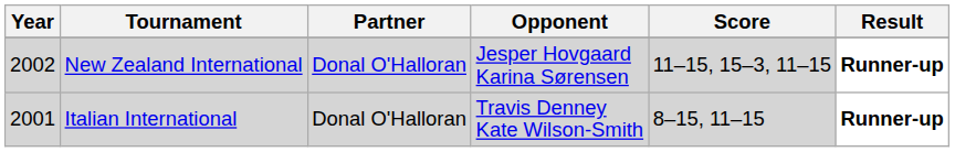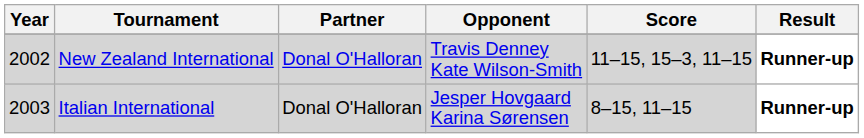New Zealand International | Opponent: Jesper Hovgaard Karina Sørensen -> Travis Denney Kate Wilson-Smith
Italian International | Year: 2001 -> 2003
Italian International | Opponent: Travis Denney Kate Wilson-Smith -> Jesper Hovgaard Karina Sørensen
